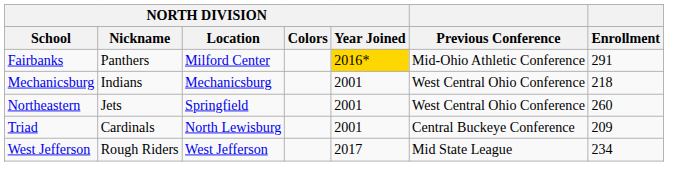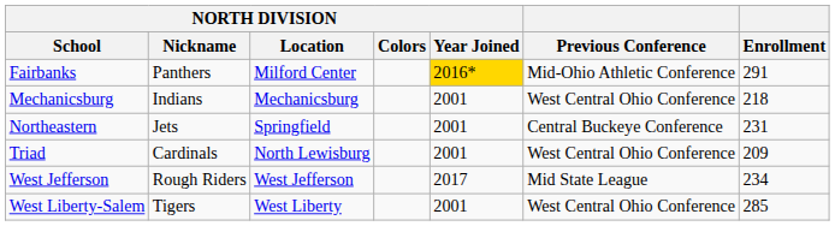Northeastern | Previous Conference: West Central Ohio Conference -> Central Buckeye Conference
Northeastern | Enrollment: 260 -> 231
Triad | Previous Conference: Central Buckeye Conference -> West Central Ohio Conference
+ row: West Liberty-Salem | Tigers | West Liberty | 2001 | West Central Ohio Conference | 285
